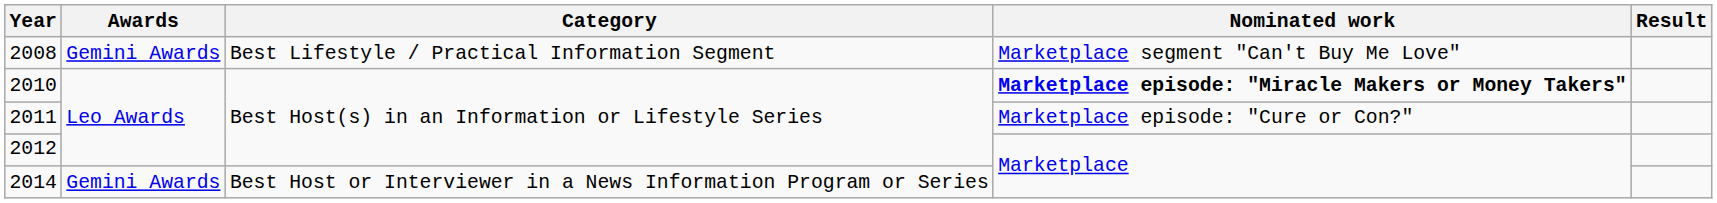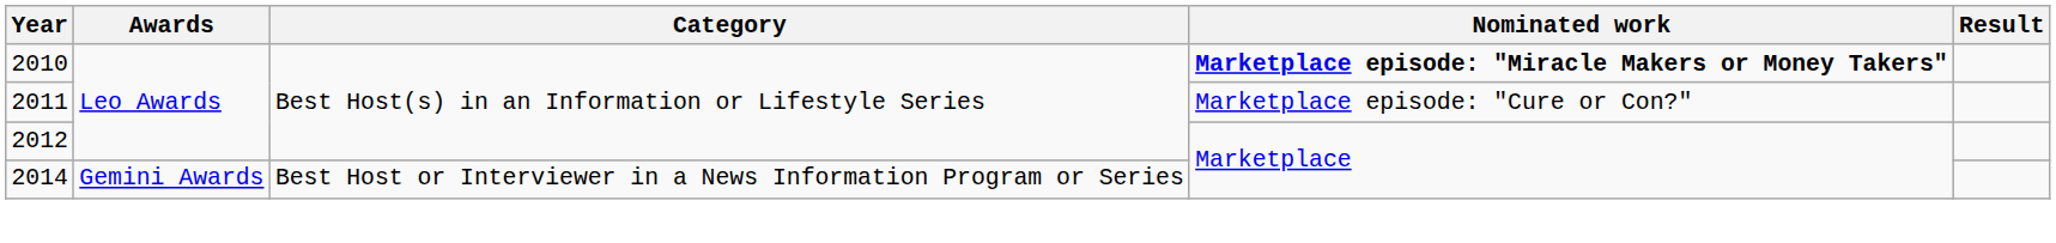- row: 2008 | Gemini Awards | Best Lifestyle / Practical Information Segment | Marketplace segment "Can't Buy Me Love"
